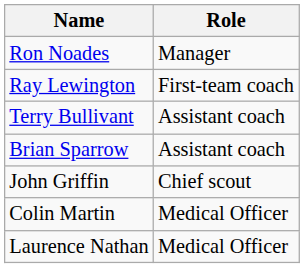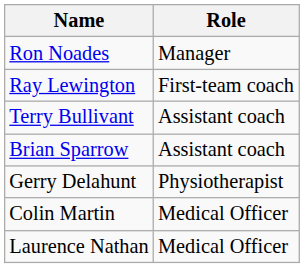- row: John Griffin | Chief scout
+ row: Gerry Delahunt | Physiotherapist
